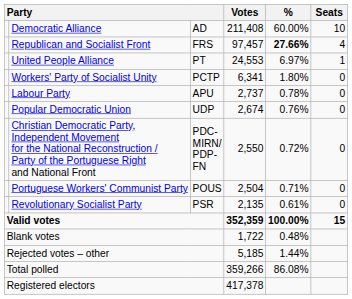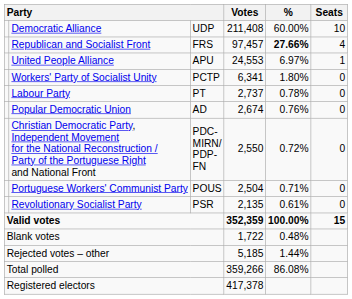Democratic Alliance | column 3: AD -> UDP
United People Alliance | column 3: PT -> APU
Labour Party | column 3: APU -> PT
Popular Democratic Union | column 3: UDP -> AD
